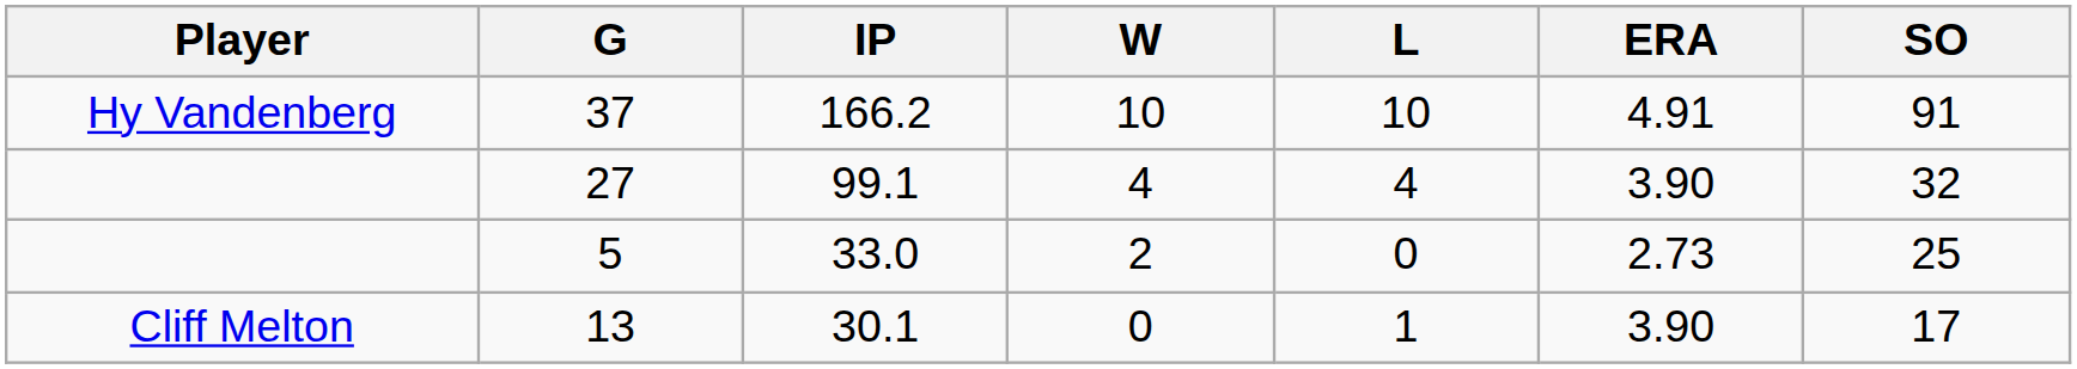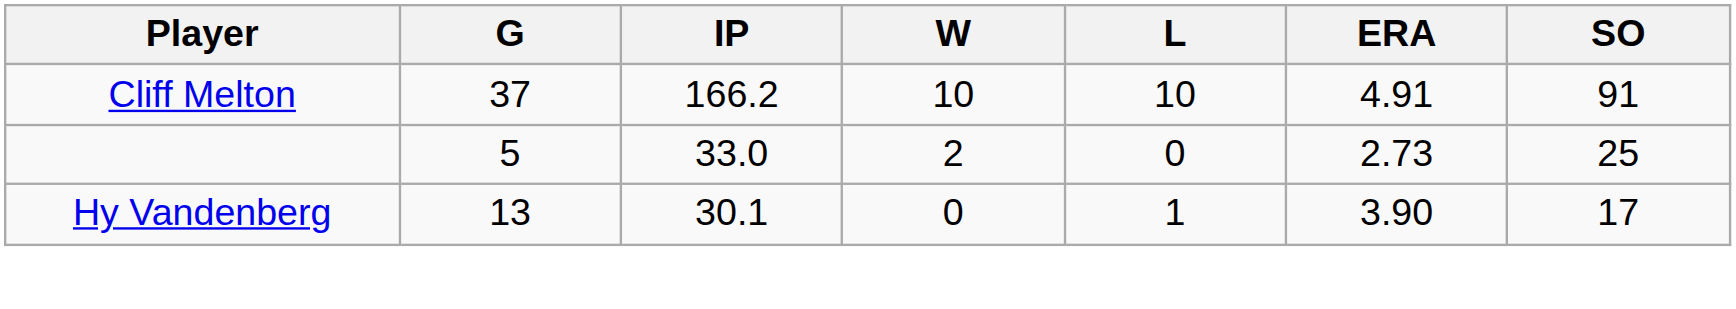37 | Player: Hy Vandenberg -> Cliff Melton
- row: 27 | 99.1 | 4 | 4 | 3.90 | 32
13 | Player: Cliff Melton -> Hy Vandenberg
